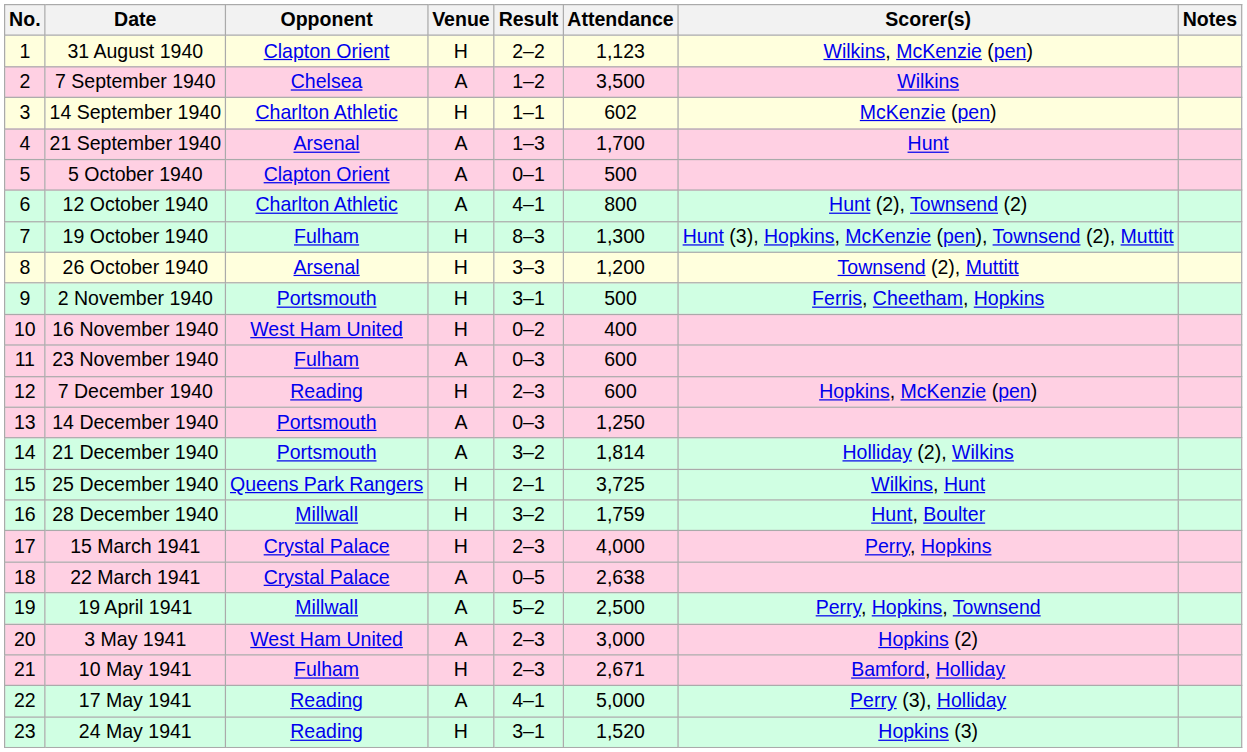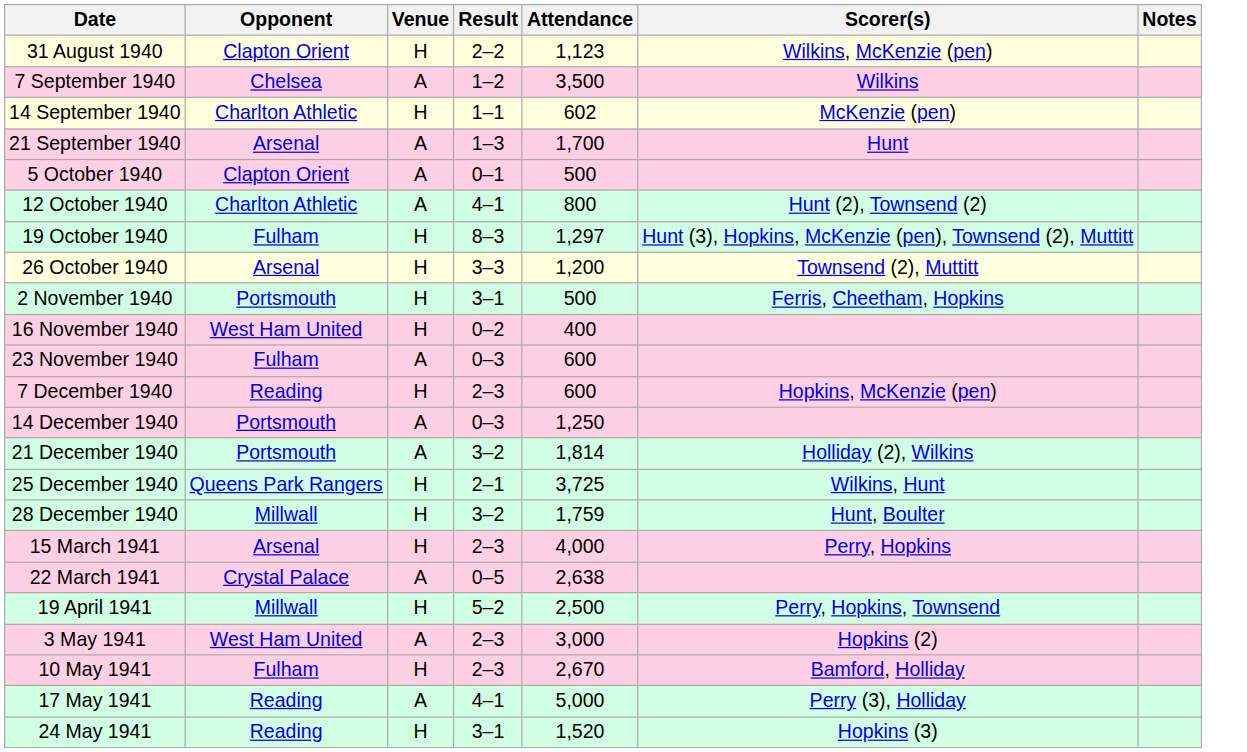- column: No. | 1 | 2 | 3 | 4 | 5 | 6 | 7 | 8 | 9 | 10 | 11 | 12 | 13 | 14 | 15 | 16 | 17 | 18 | 19 | 20 | 21 | 22 | 23
19 October 1940 | Attendance: 1,300 -> 1,297
15 March 1941 | Opponent: Crystal Palace -> Arsenal
19 April 1941 | Venue: A -> H
10 May 1941 | Attendance: 2,671 -> 2,670
